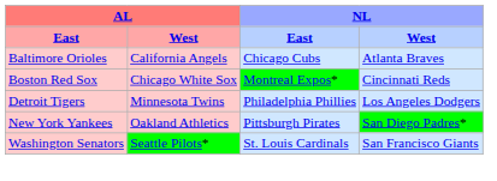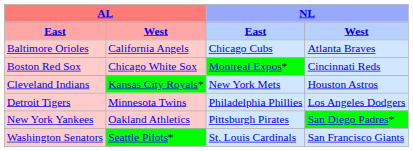+ row: Cleveland Indians | Kansas City Royals* | New York Mets | Houston Astros
